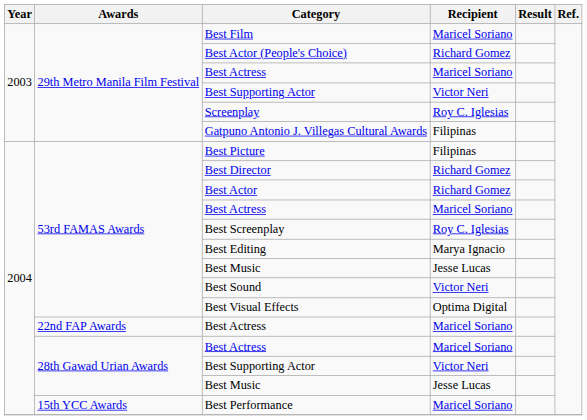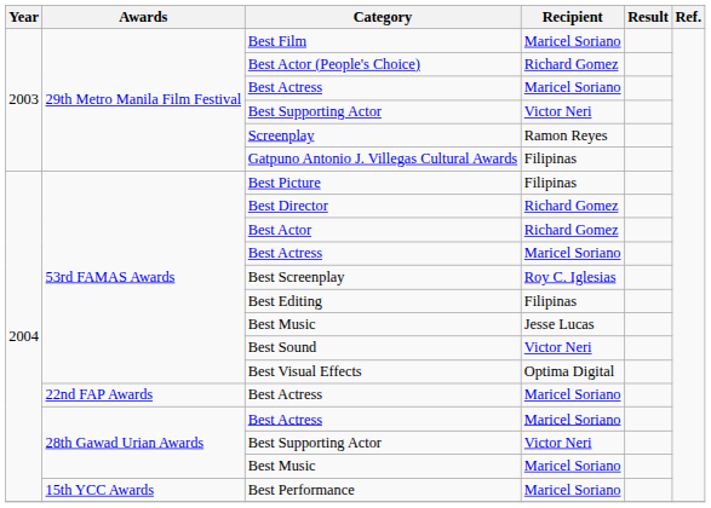Screenplay | Recipient: Roy C. Iglesias -> Ramon Reyes
Best Editing | Recipient: Marya Ignacio -> Filipinas
28th Gawad Urian Awards / Best Music | Recipient: Jesse Lucas -> Maricel Soriano
